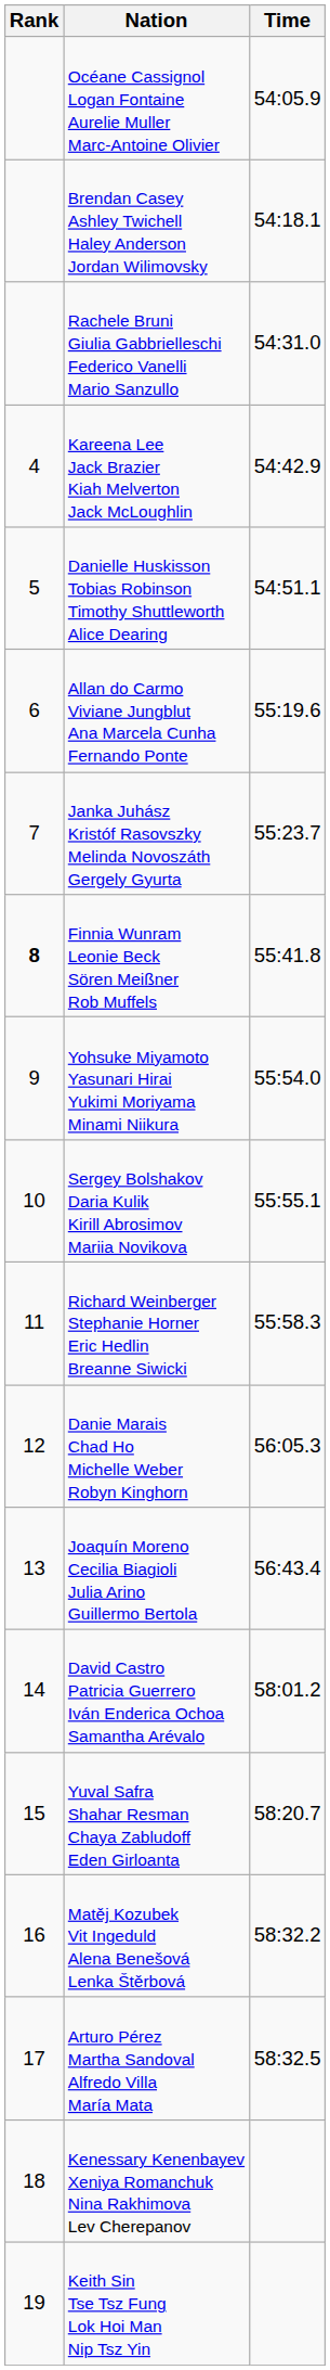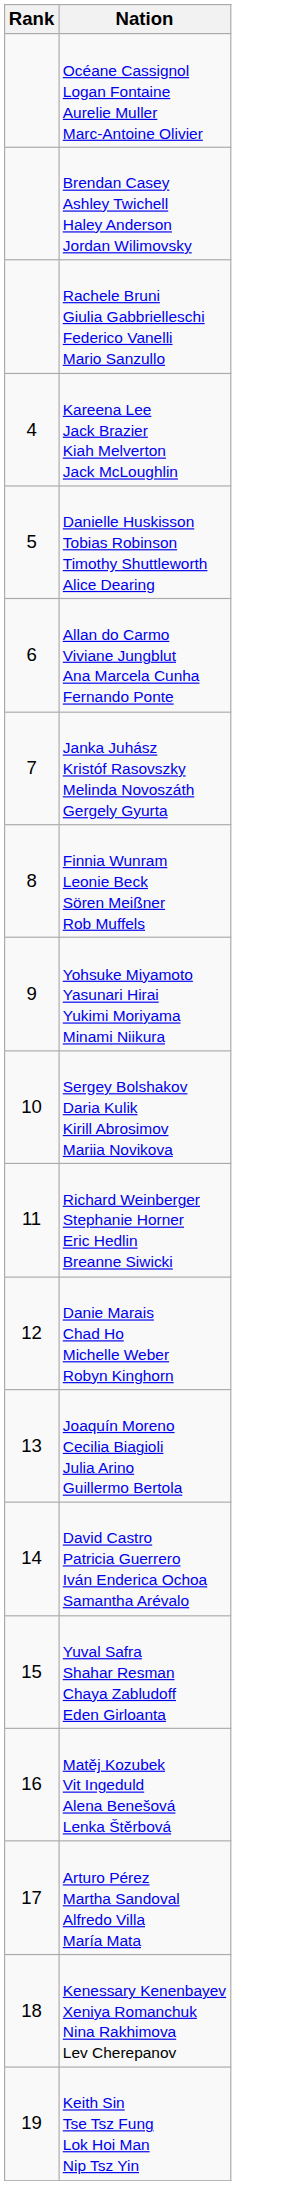- column: Time | 54:05.9 | 54:18.1 | 54:31.0 | 54:42.9 | 54:51.1 | 55:19.6 | 55:23.7 | 55:41.8 | 55:54.0 | 55:55.1 | 55:58.3 | 56:05.3 | 56:43.4 | 58:01.2 | 58:20.7 | 58:32.2 | 58:32.5
Finnia Wunram Leonie Beck Sören Meißner Rob Muffels | Rank: bold -> normal
